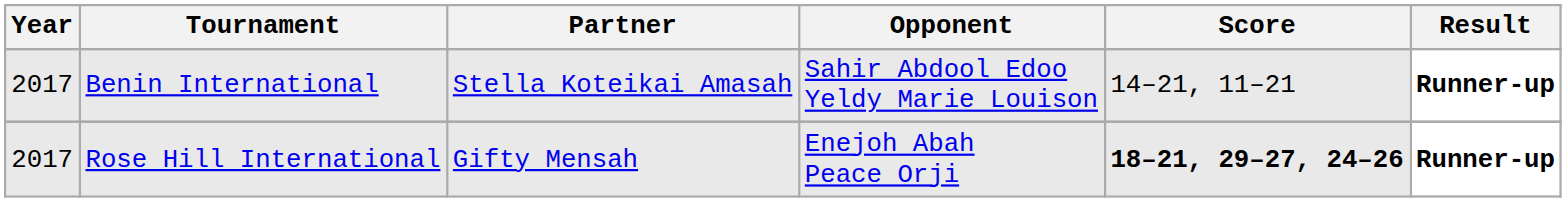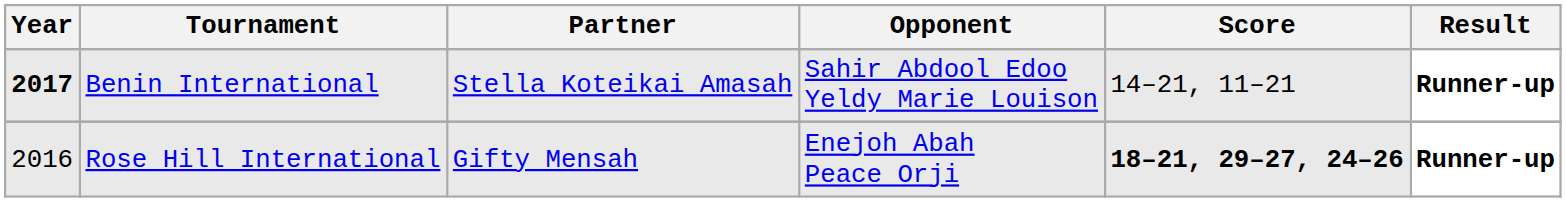Benin International | Year: normal -> bold
Rose Hill International | Year: 2017 -> 2016
